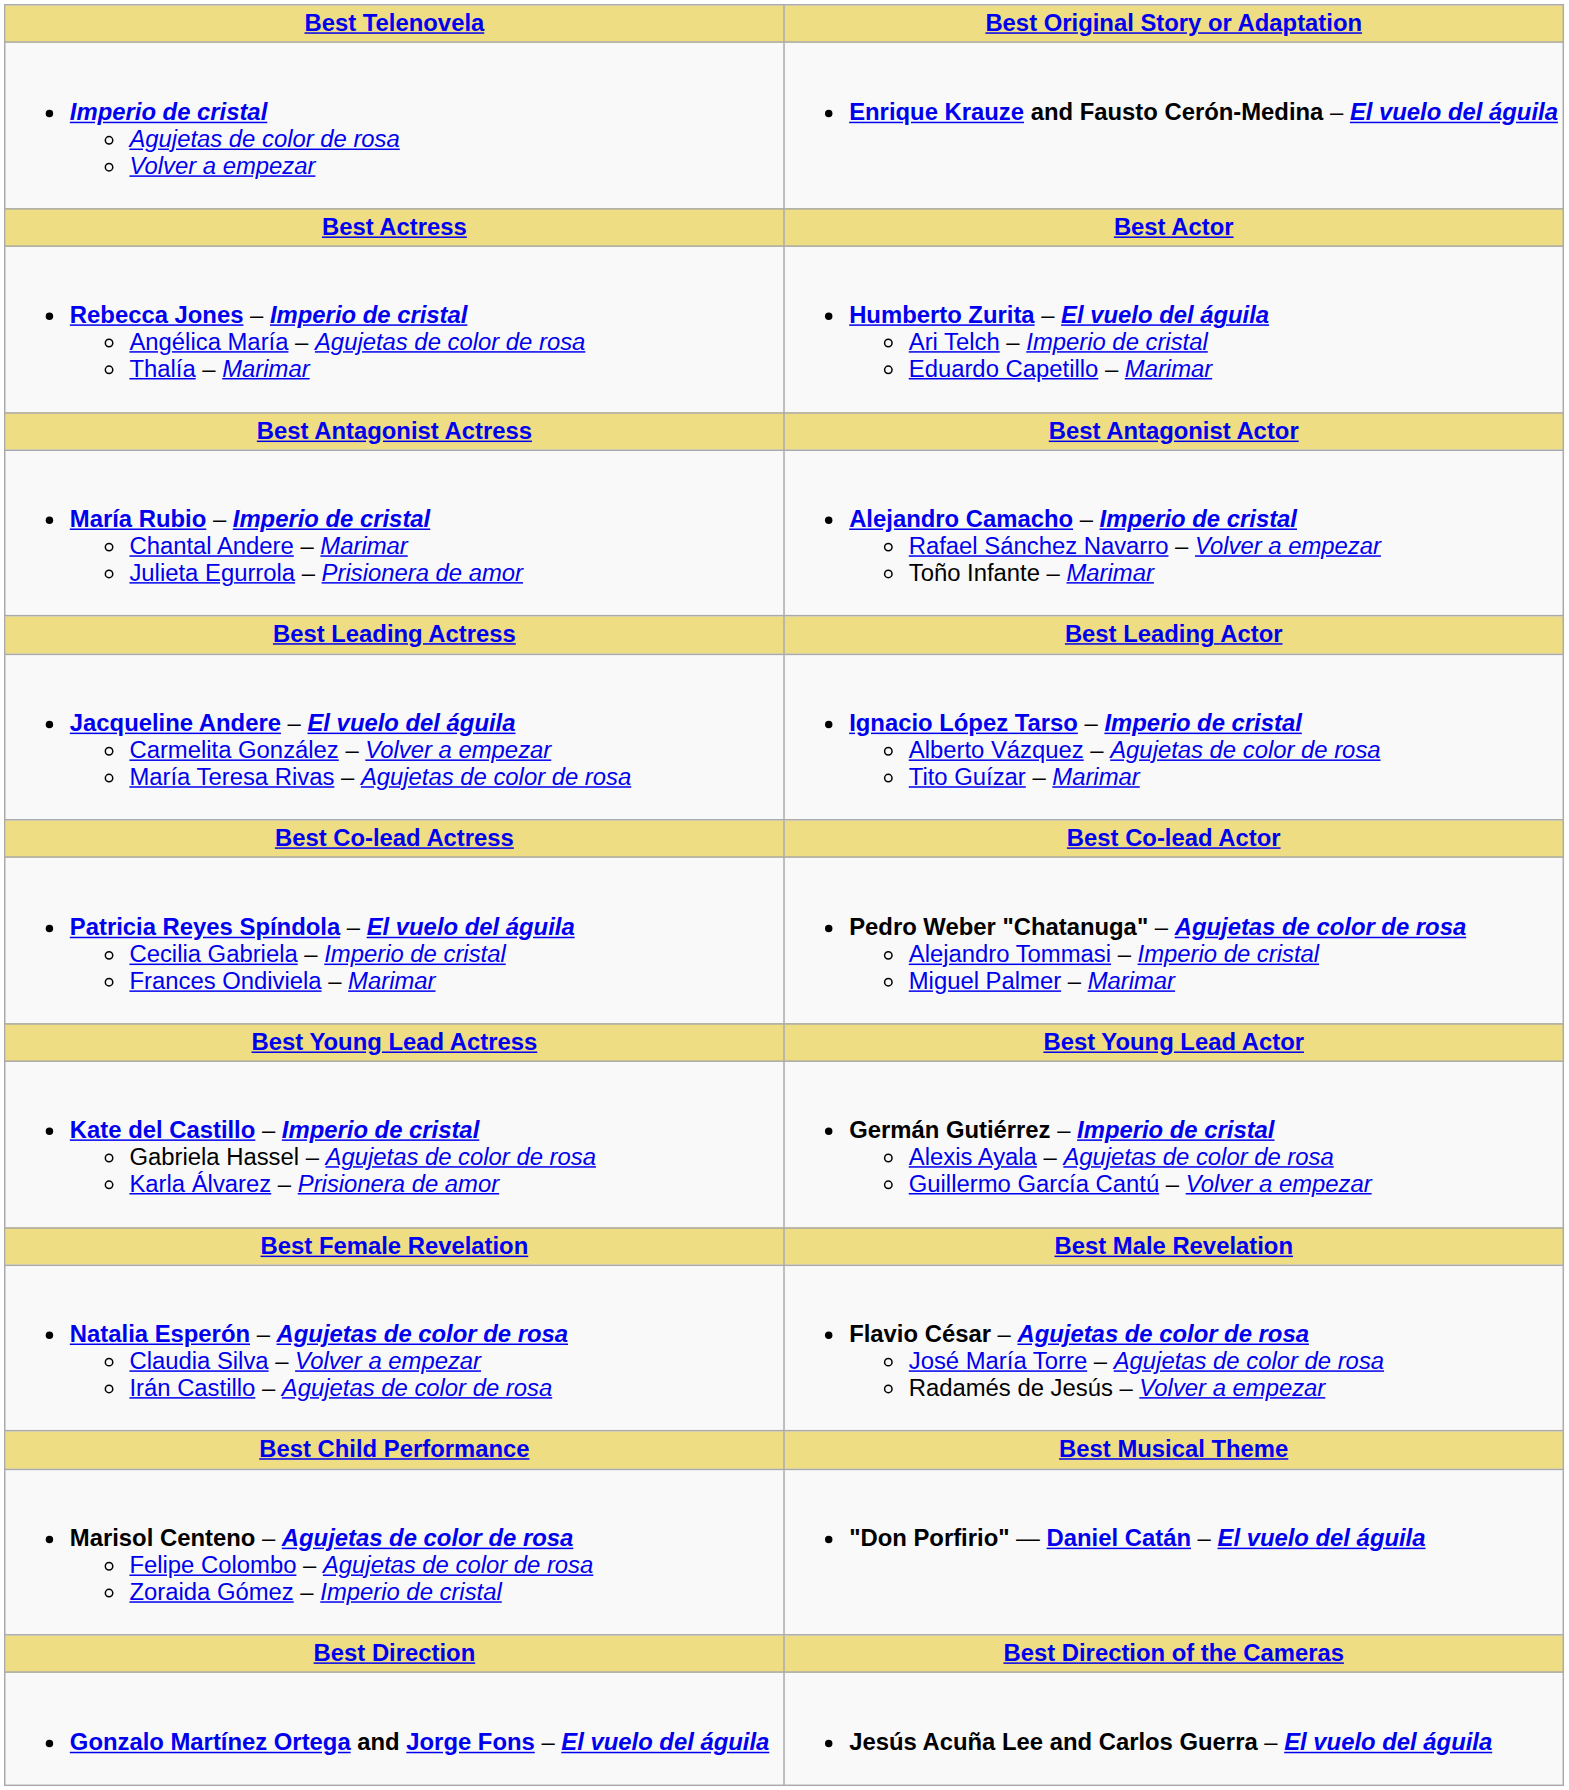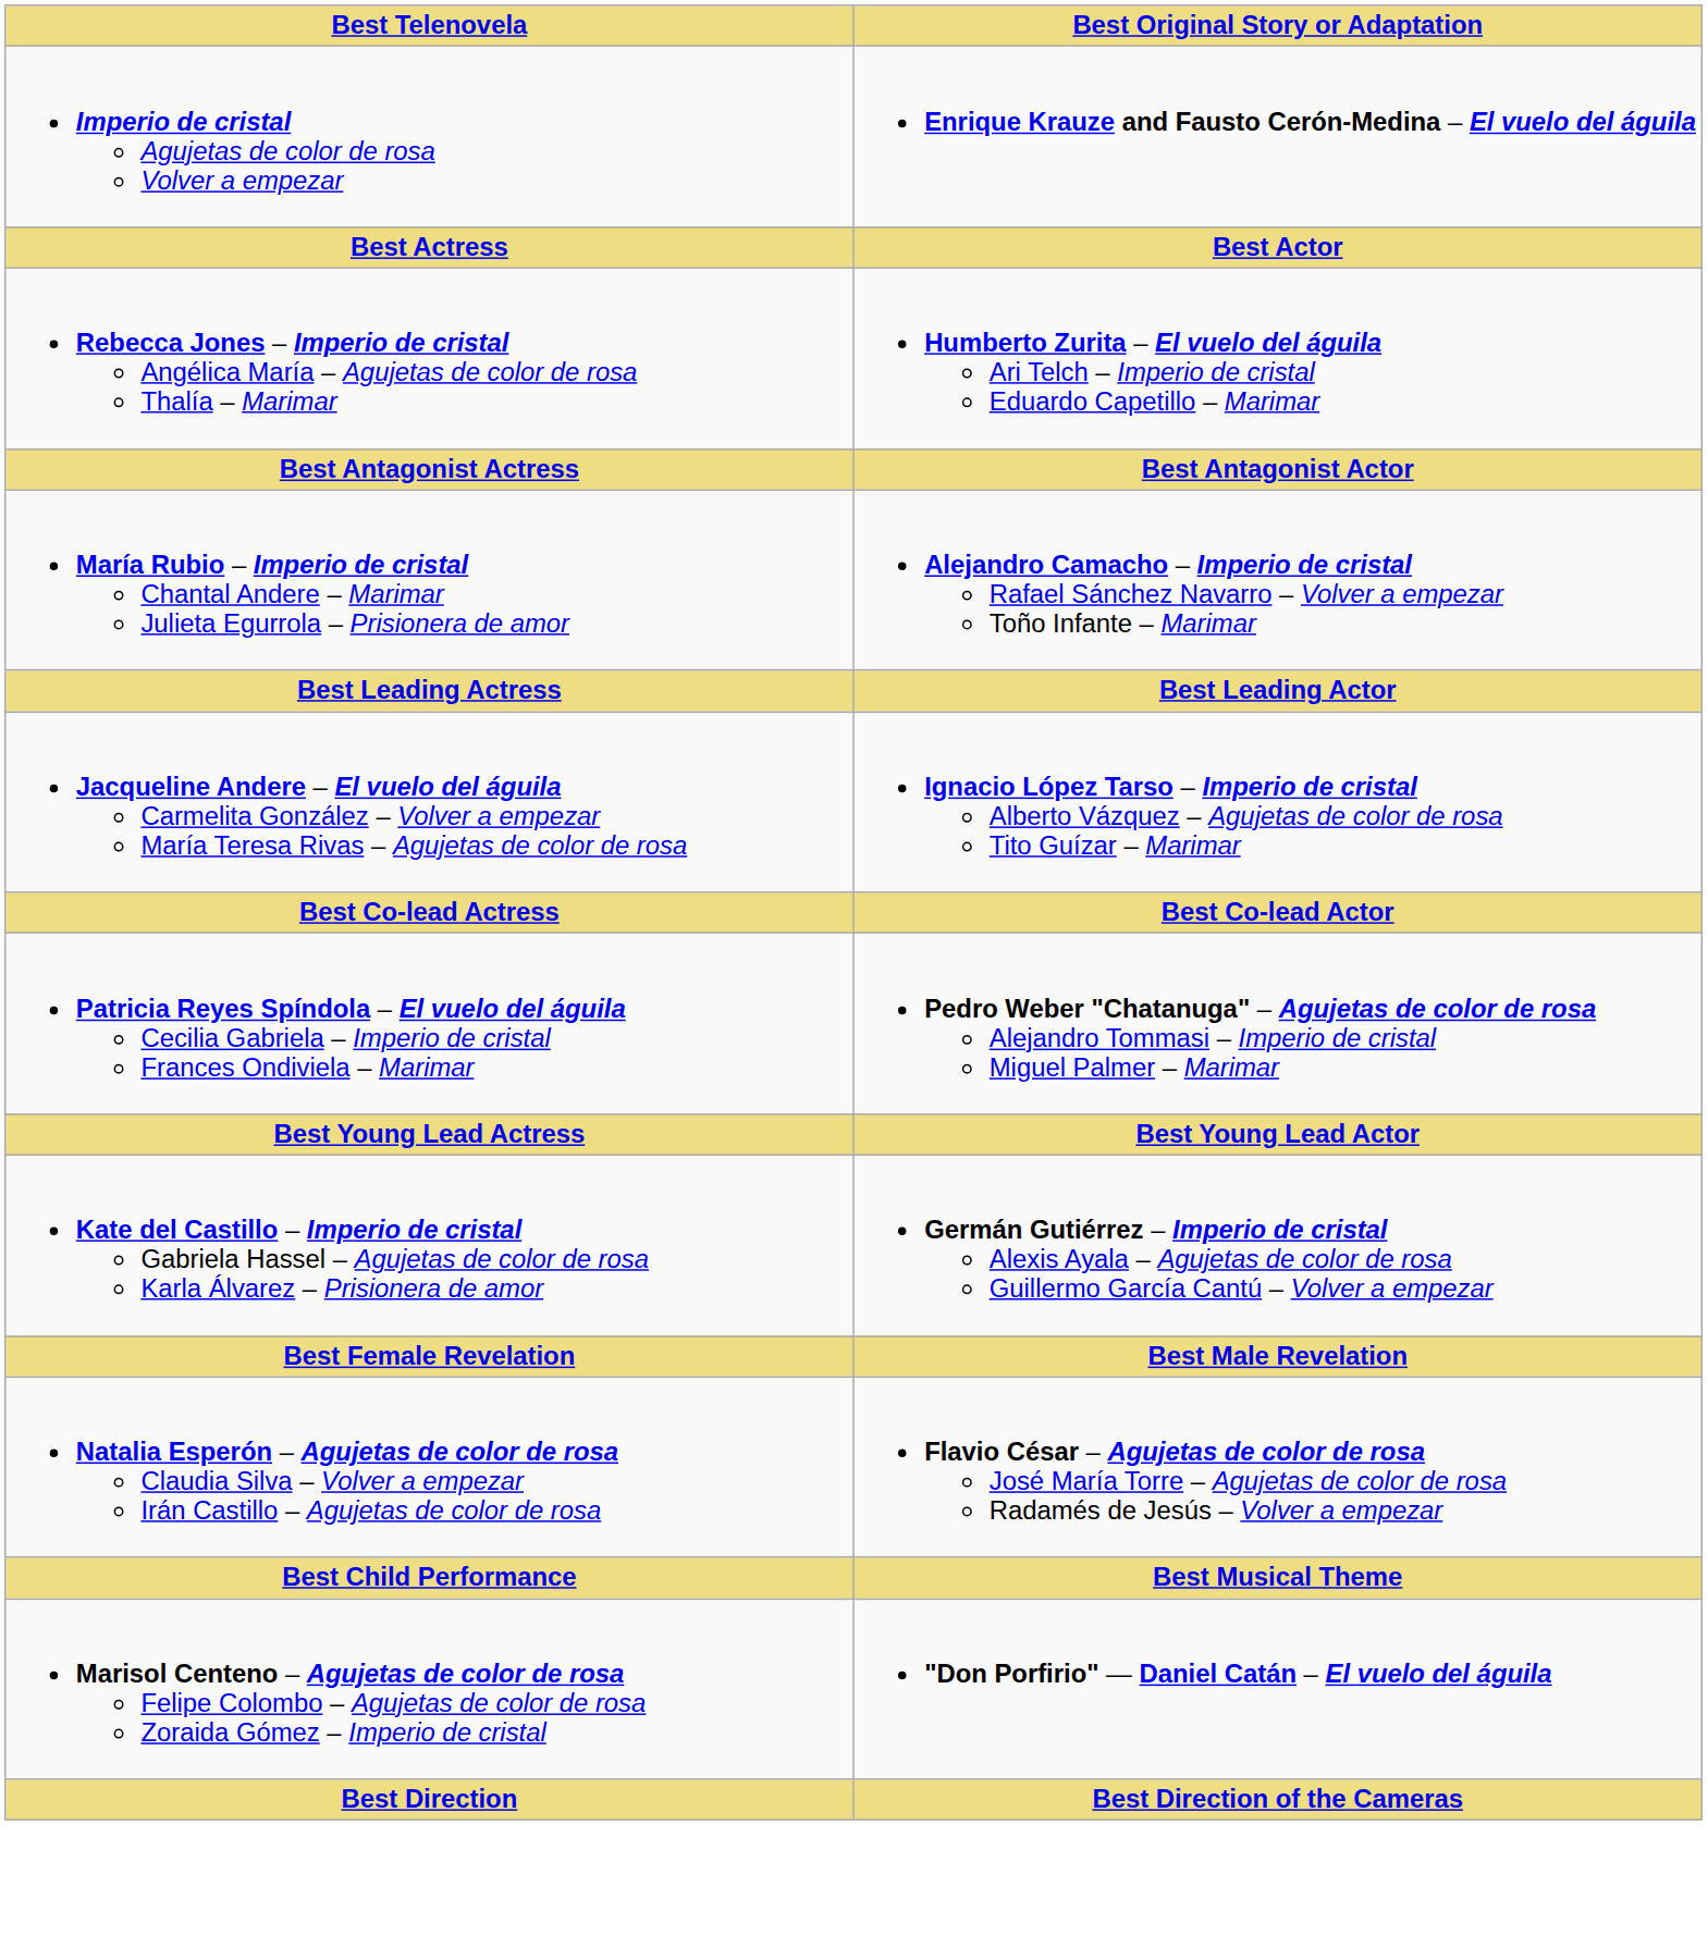- row: Gonzalo Martínez Ortega and Jorge Fons – El vuelo del águila | Jesús Acuña Lee and Carlos Guerra – El vuelo del águila
